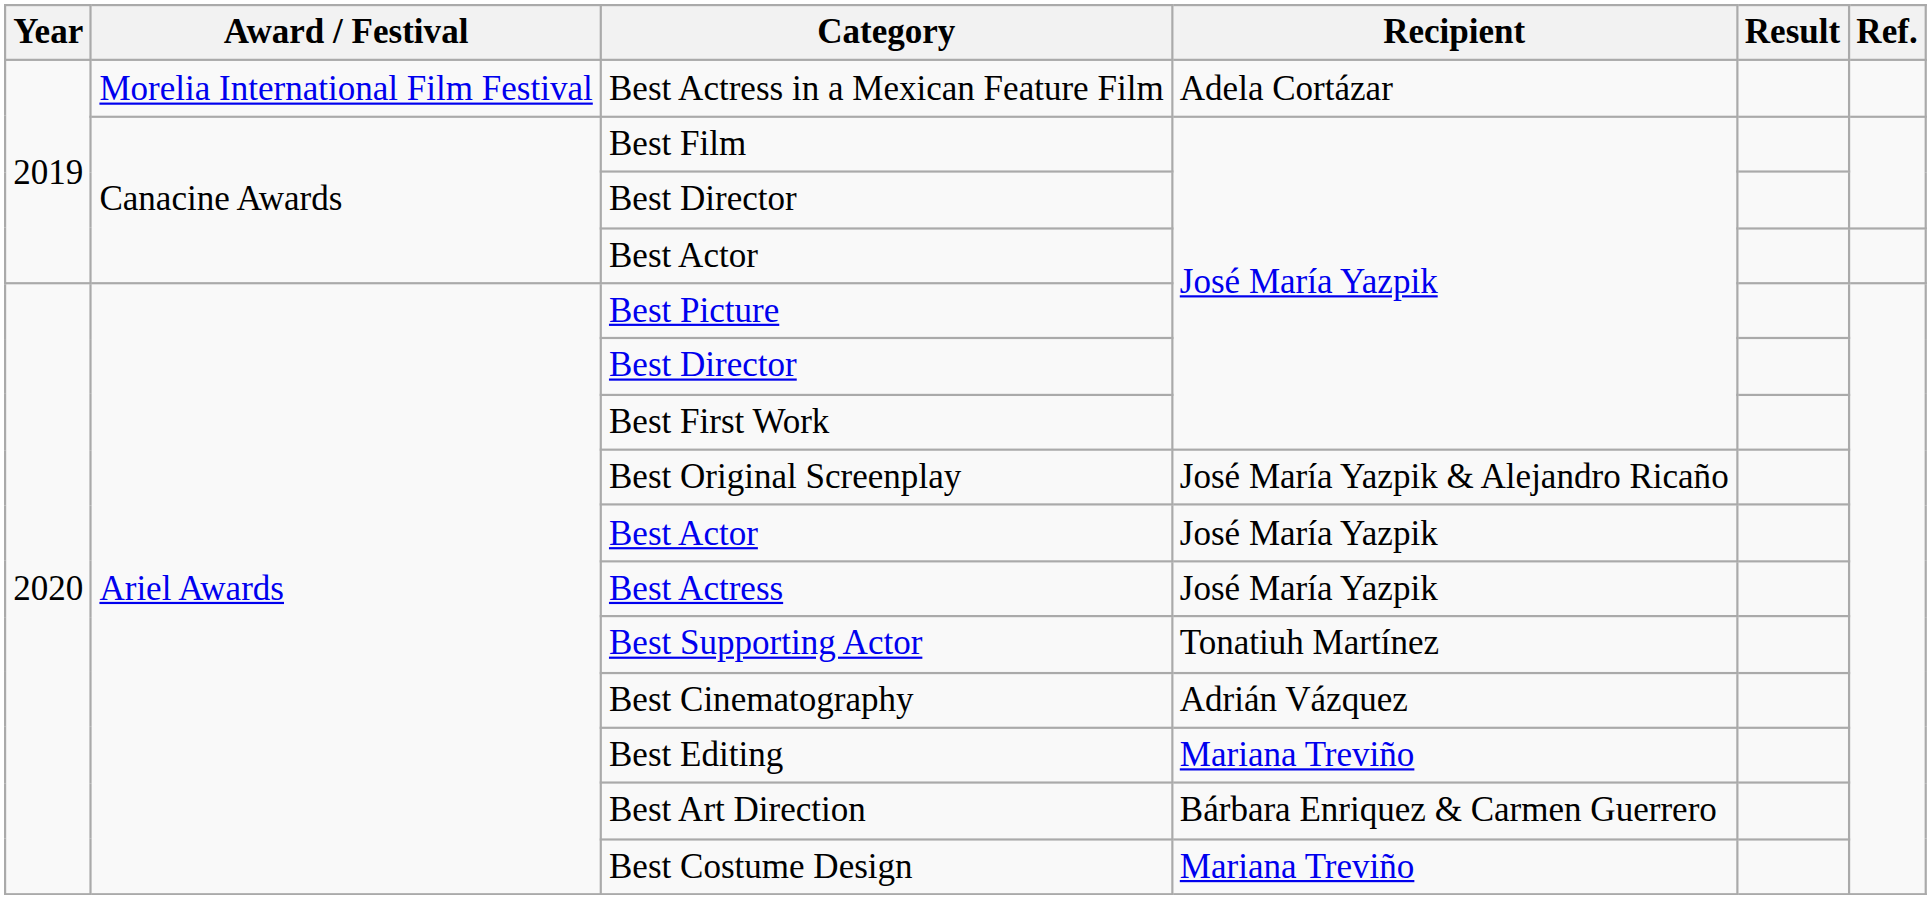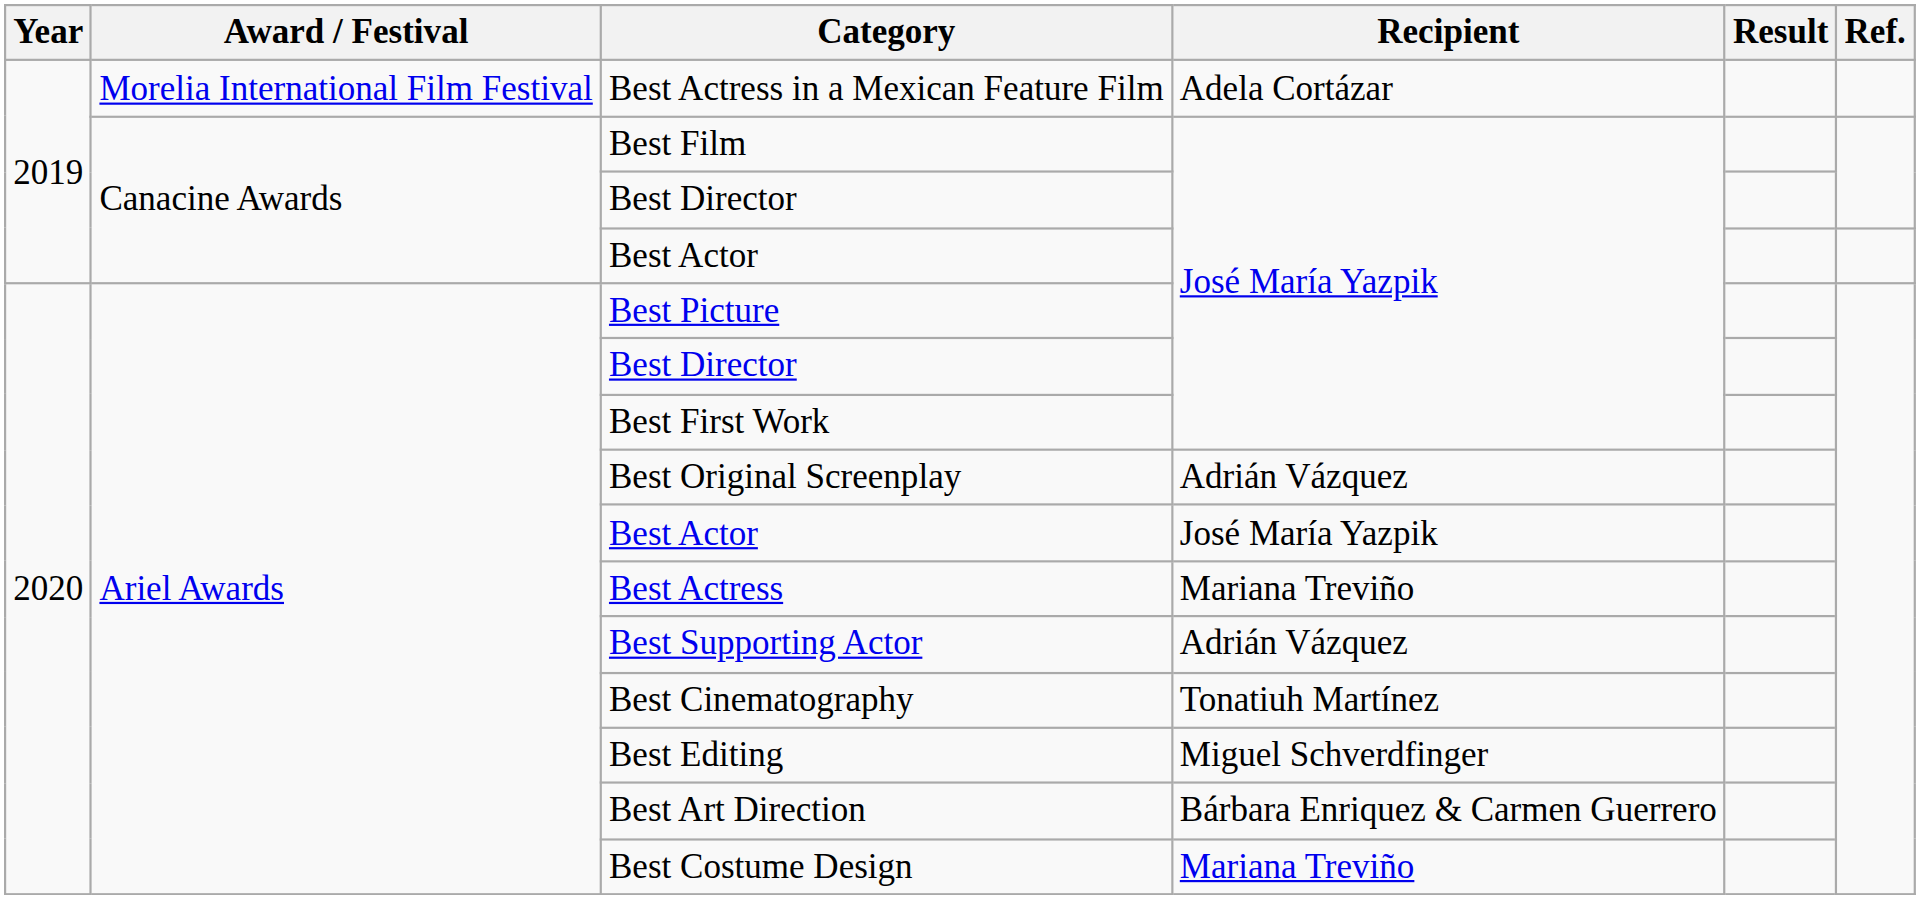Best Original Screenplay | Recipient: José María Yazpik & Alejandro Ricaño -> Adrián Vázquez
Best Actress | Recipient: José María Yazpik -> Mariana Treviño
Best Supporting Actor | Recipient: Tonatiuh Martínez -> Adrián Vázquez
Best Cinematography | Recipient: Adrián Vázquez -> Tonatiuh Martínez
Best Editing | Recipient: Mariana Treviño -> Miguel Schverdfinger
